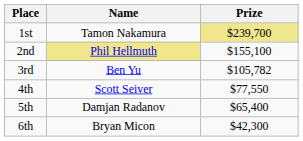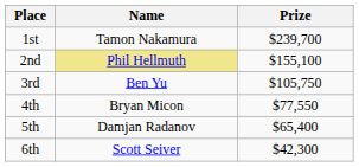1st | Prize: khaki background -> no background
3rd | Prize: $105,782 -> $105,750
4th | Name: Scott Seiver -> Bryan Micon
6th | Name: Bryan Micon -> Scott Seiver
